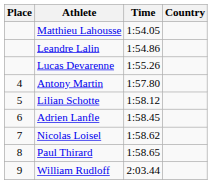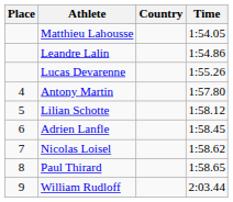columns swapped: Country <-> Time
